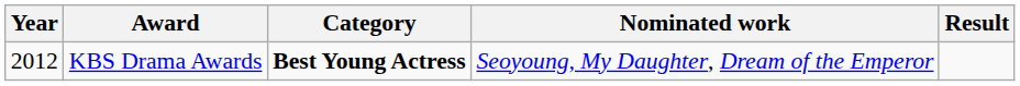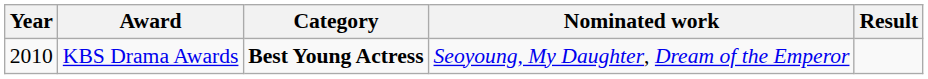KBS Drama Awards | Year: 2012 -> 2010
